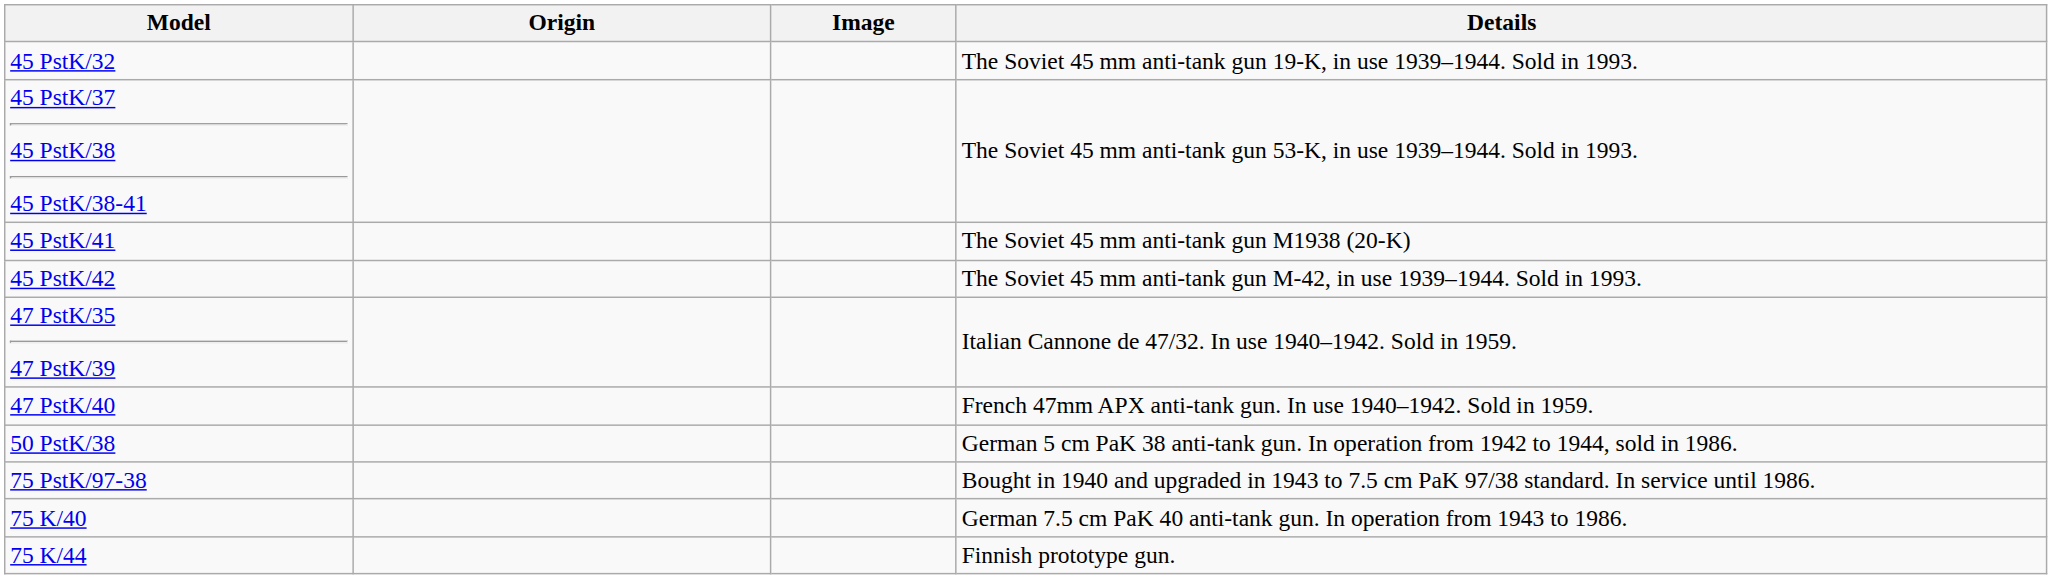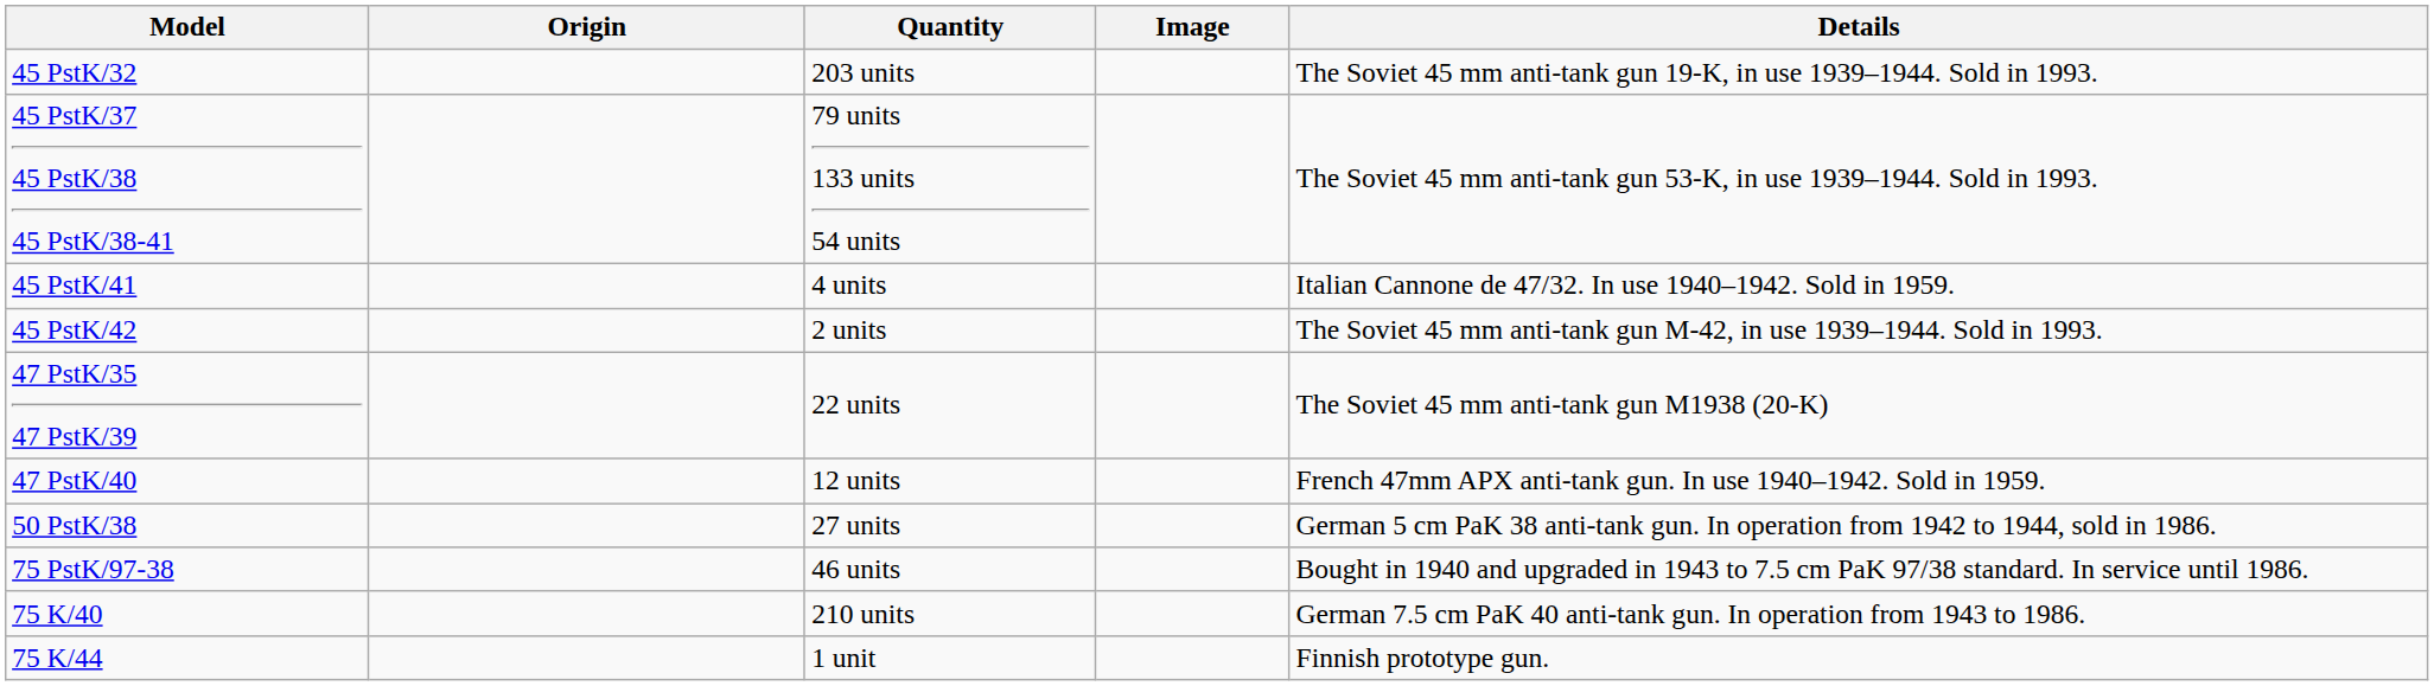+ column: Quantity | 203 units | 79 units 133 units 54 units | 4 units | 2 units | 22 units | 12 units | 27 units | 46 units | 210 units | 1 unit
45 PstK/41 | Details: The Soviet 45 mm anti-tank gun M1938 (20-K) -> Italian Cannone de 47/32. In use 1940–1942. Sold in 1959.
47 PstK/35 47 PstK/39 | Details: Italian Cannone de 47/32. In use 1940–1942. Sold in 1959. -> The Soviet 45 mm anti-tank gun M1938 (20-K)
